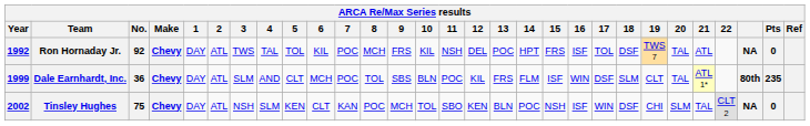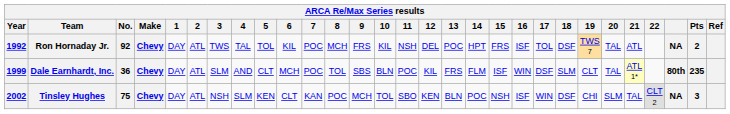Ron Hornaday Jr. | Pts: 0 -> 2
Tinsley Hughes | Pts: 0 -> 3
